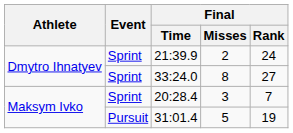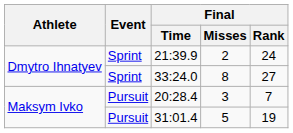20:28.4 | Event: Sprint -> Pursuit
